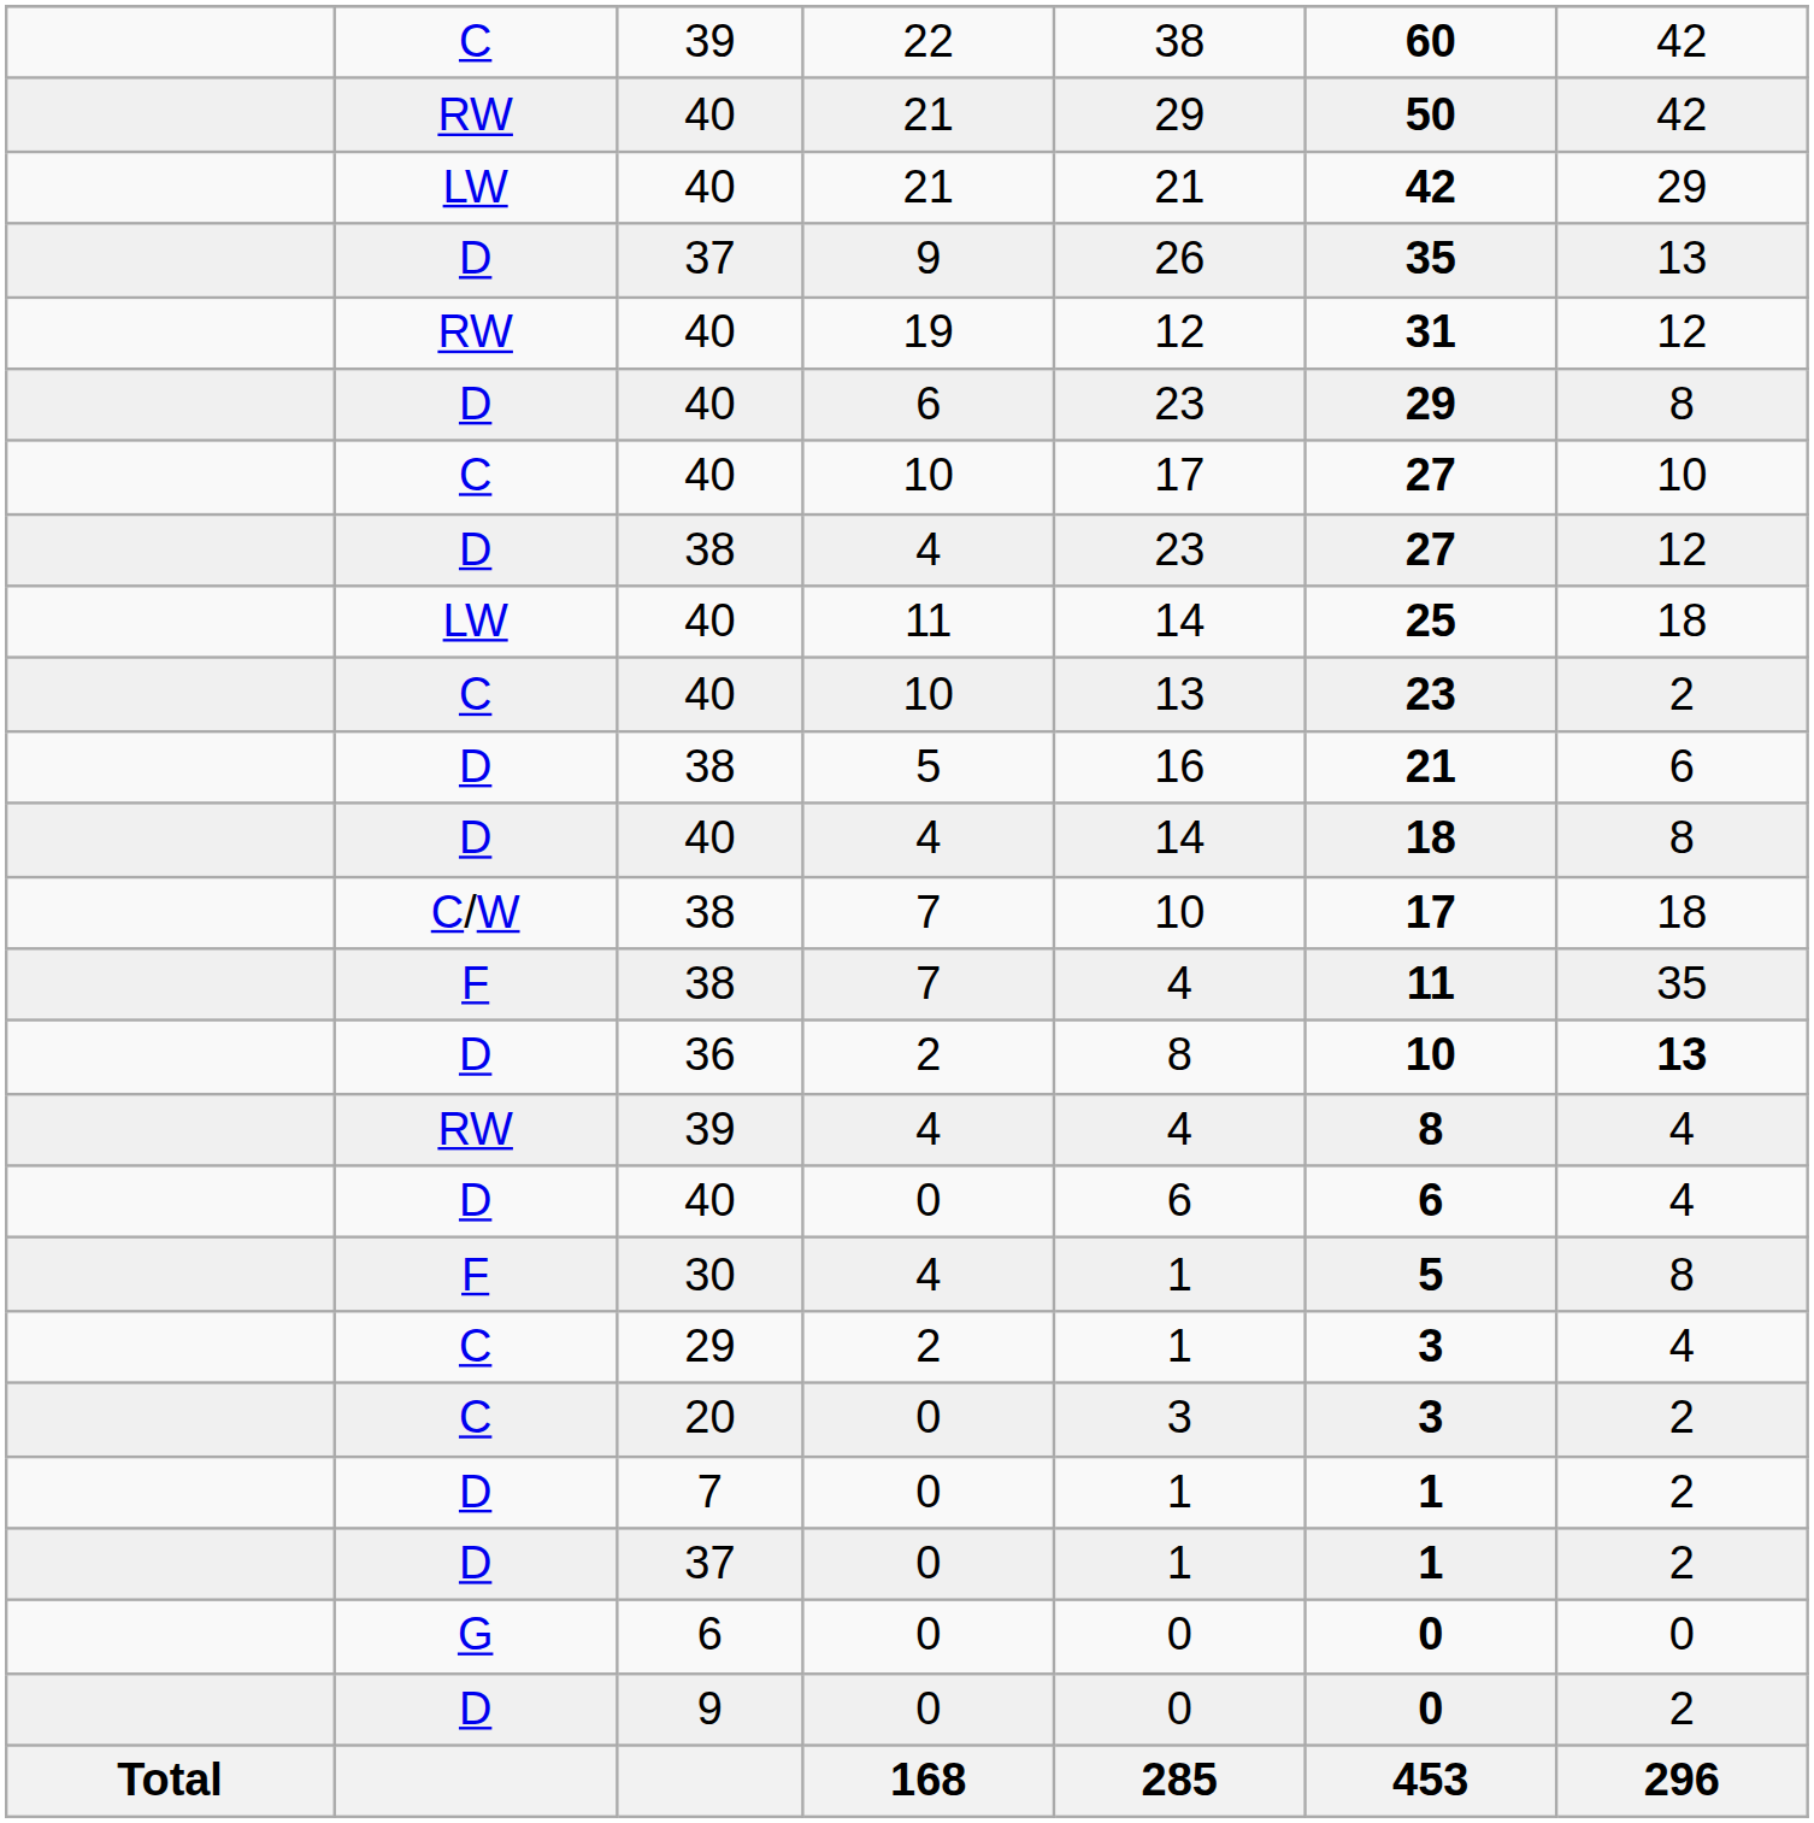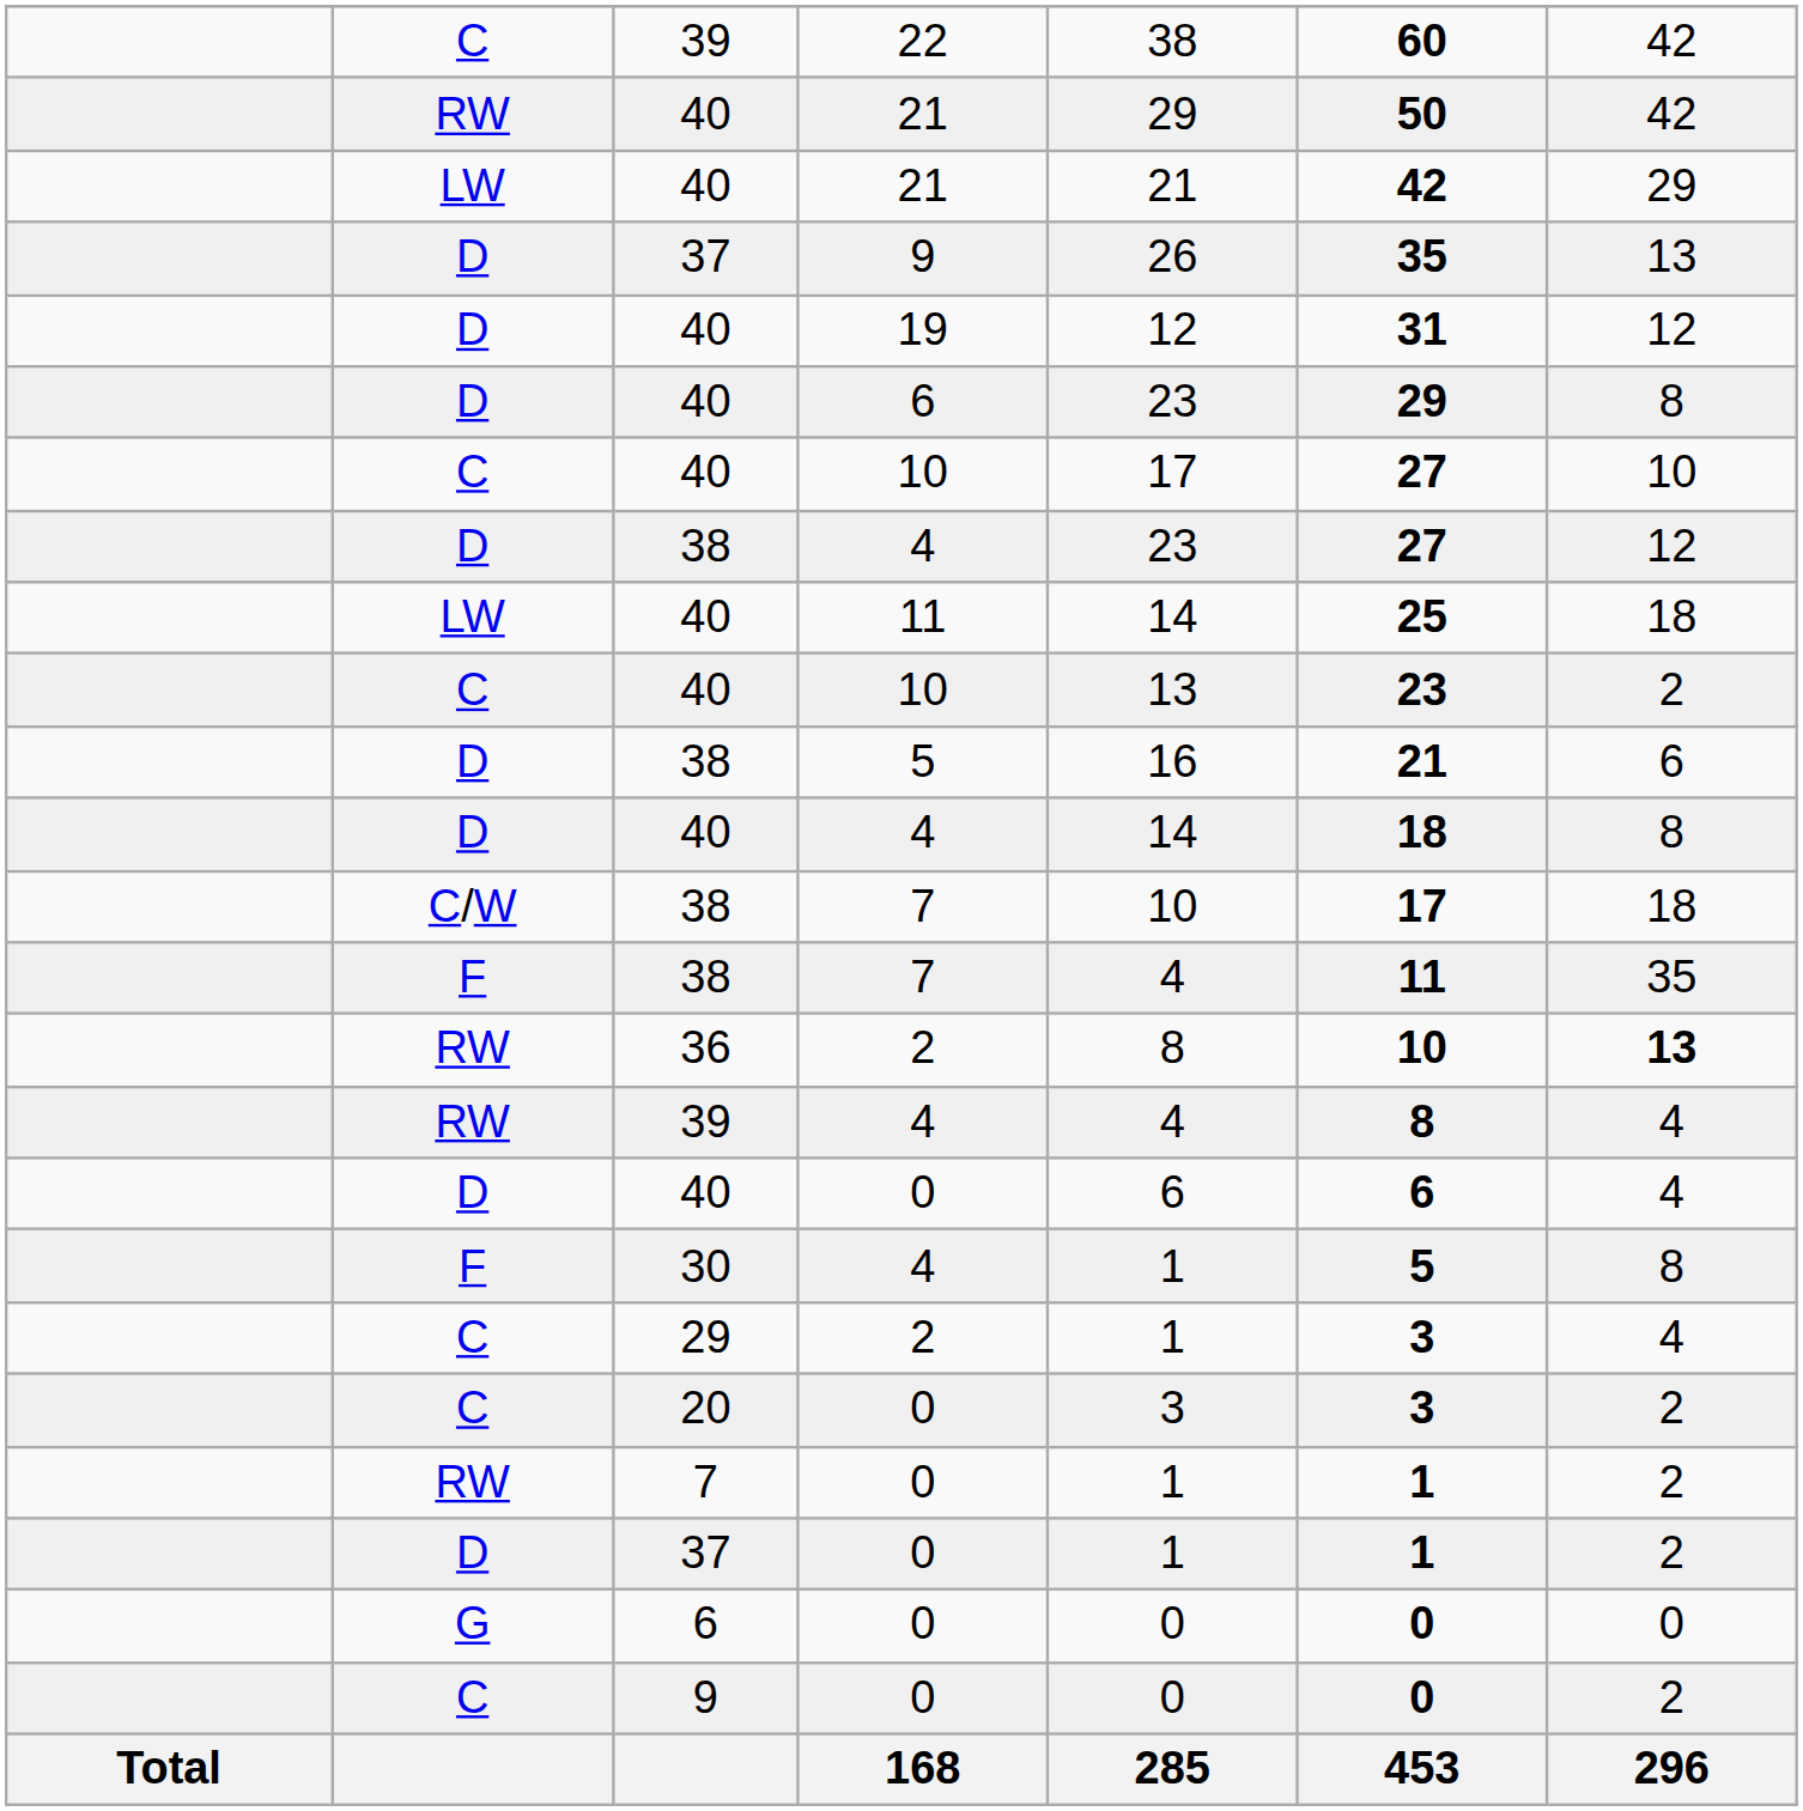19 | column 2: RW -> D
36 / 2 | column 2: D -> RW
7 / 0 | column 2: D -> RW
9 / 0 | column 2: D -> C
